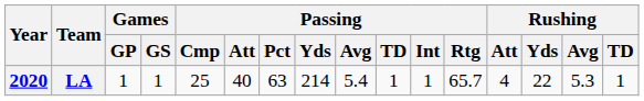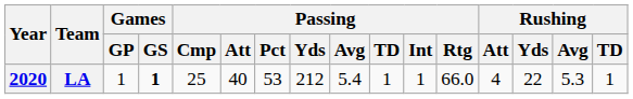LA | Games / GS: normal -> bold
LA | Passing / Pct: 63 -> 53
LA | Passing / Yds: 214 -> 212
LA | Passing / Rtg: 65.7 -> 66.0
